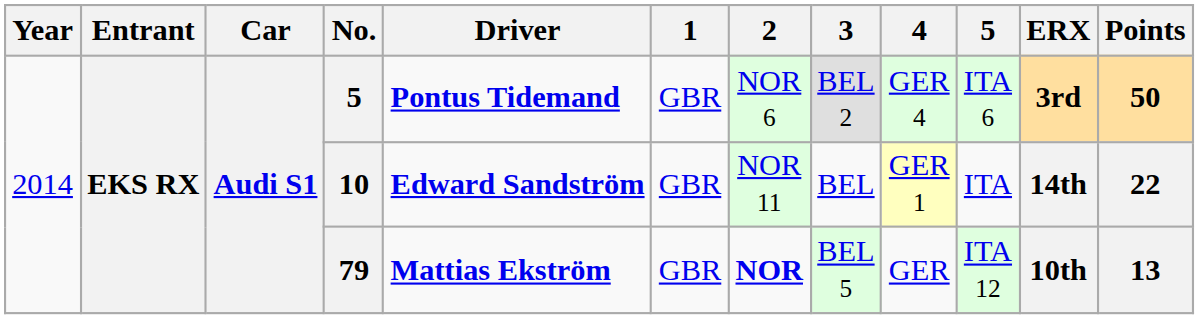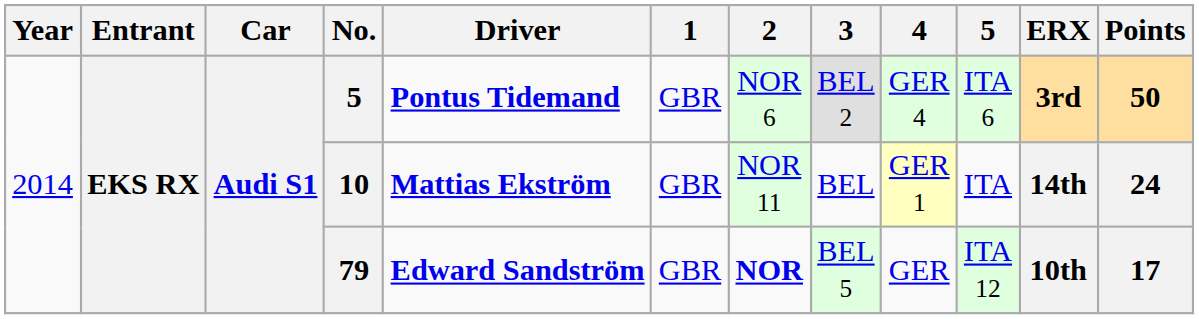10 | Driver: Edward Sandström -> Mattias Ekström
10 | Points: 22 -> 24
79 | Driver: Mattias Ekström -> Edward Sandström
79 | Points: 13 -> 17
